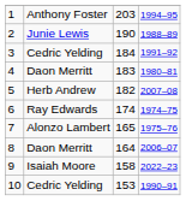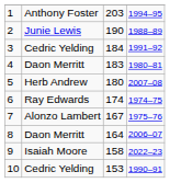5 | column 3: 182 -> 180
7 | column 3: 165 -> 167
